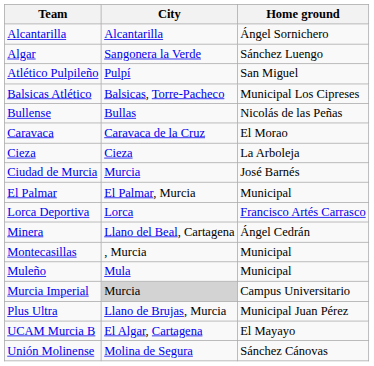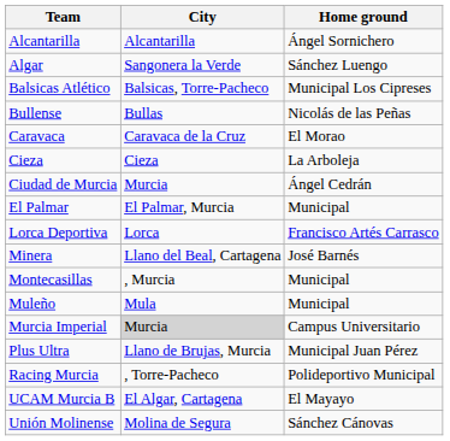- row: Atlético Pulpileño | Pulpí | San Miguel
Ciudad de Murcia | Home ground: José Barnés -> Ángel Cedrán
Minera | Home ground: Ángel Cedrán -> José Barnés
+ row: Racing Murcia | , Torre-Pacheco | Polideportivo Municipal
